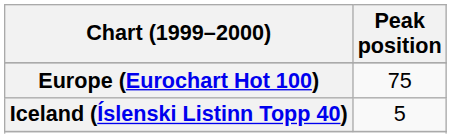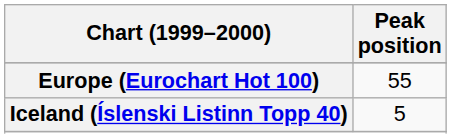Europe (Eurochart Hot 100) | Peak position: 75 -> 55
